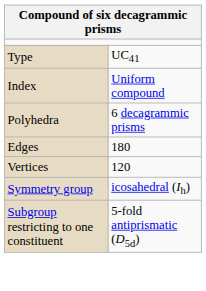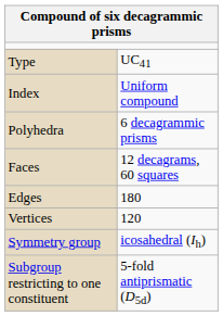+ row: Faces | 12 decagrams, 60 squares
